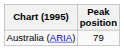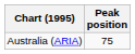Australia (ARIA) | Peak position: 79 -> 75
